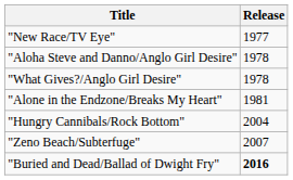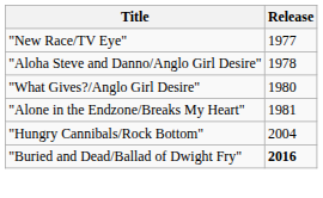"What Gives?/Anglo Girl Desire" | Release: 1978 -> 1980
- row: "Zeno Beach/Subterfuge" | 2007
